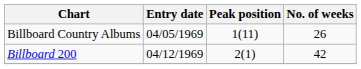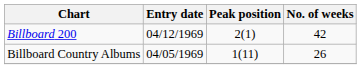rows swapped: Billboard Country Albums <-> Billboard 200
